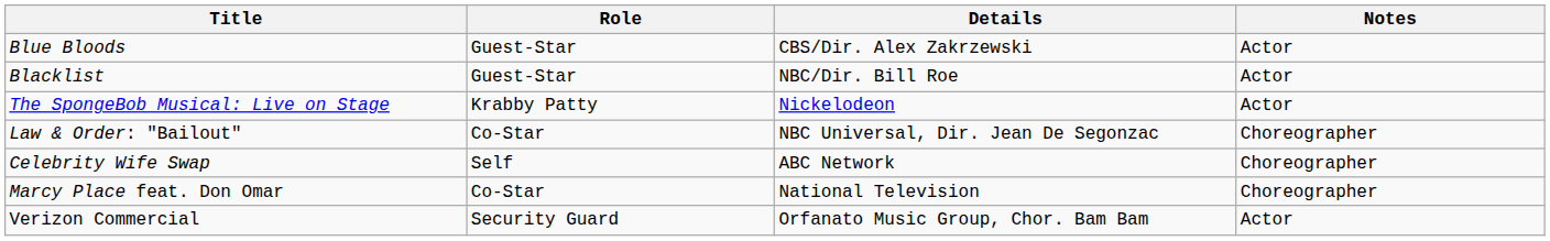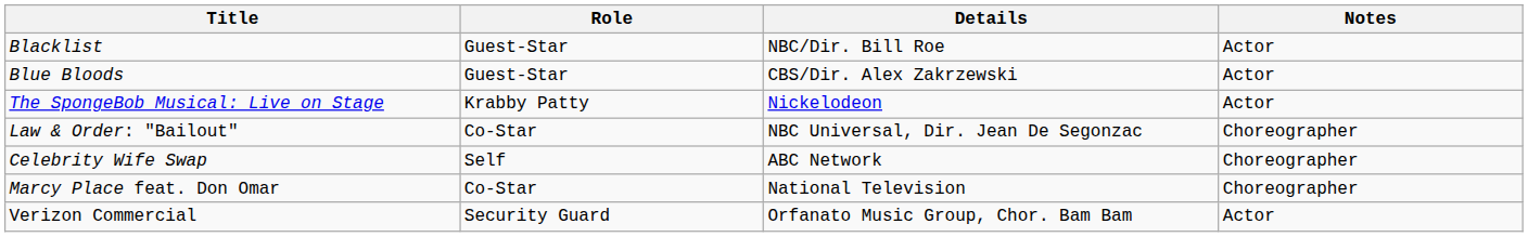rows swapped: Blacklist <-> Blue Bloods
